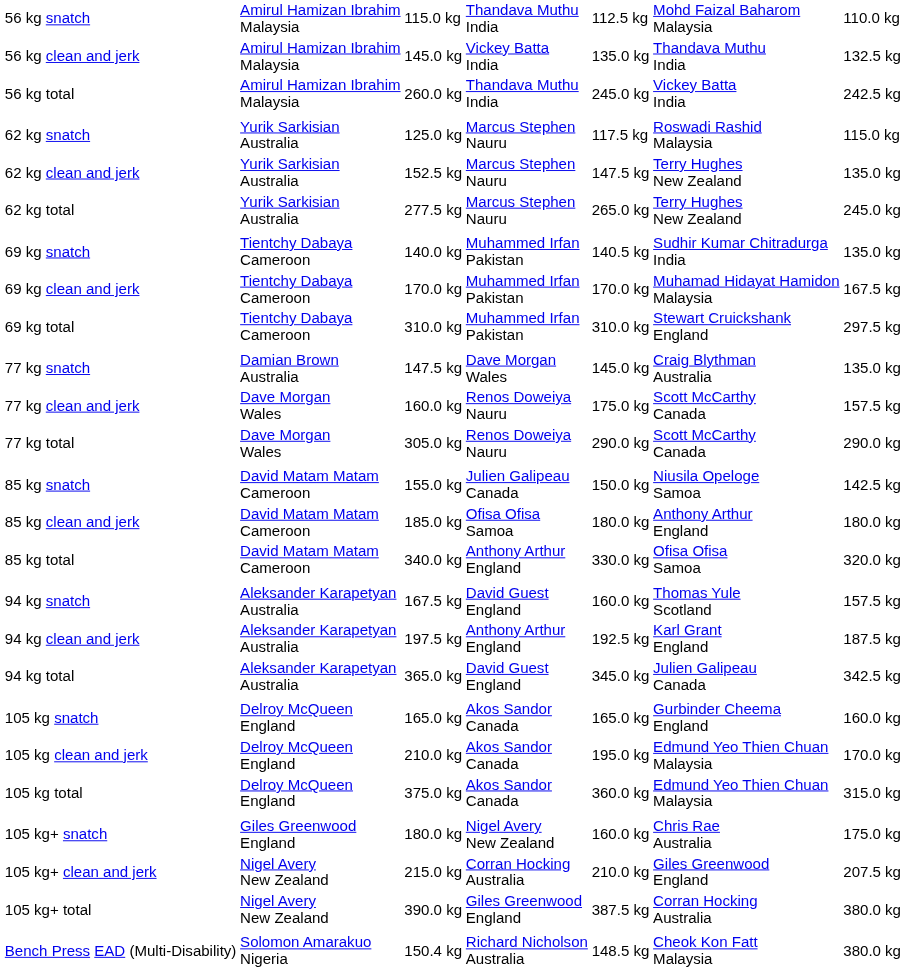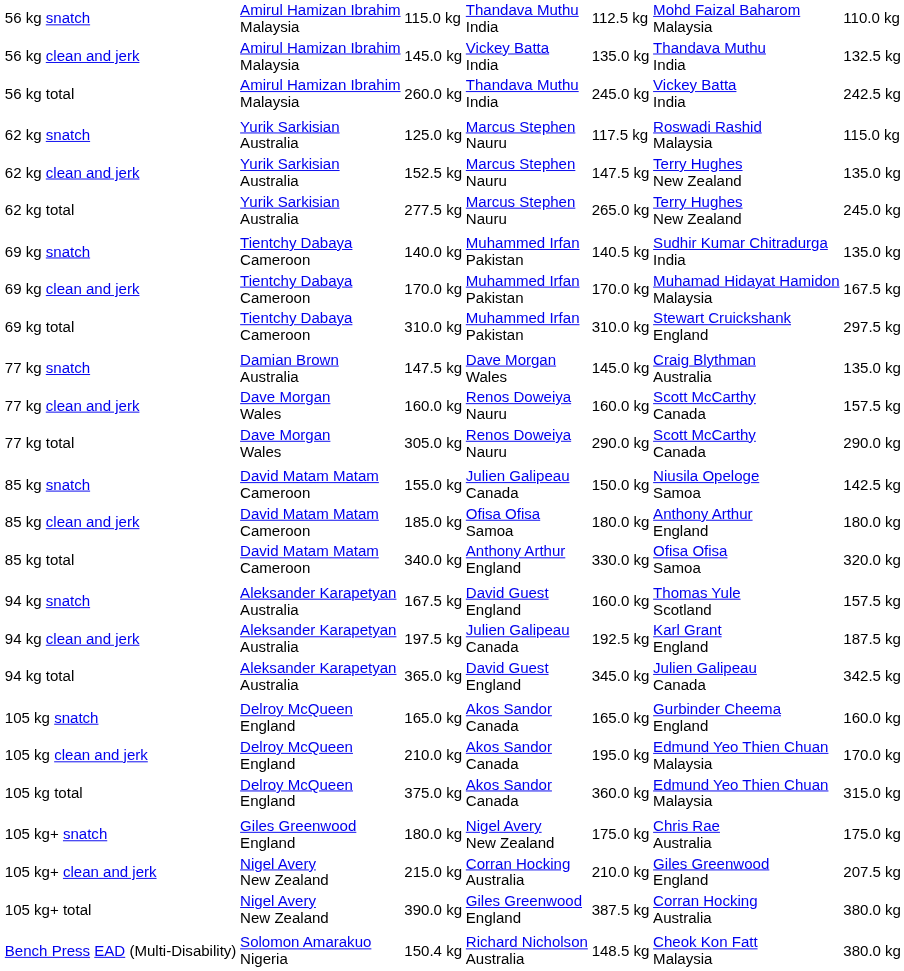77 kg clean and jerk | column 5: 175.0 kg -> 160.0 kg
94 kg clean and jerk | column 4: Anthony Arthur England -> Julien Galipeau Canada
105 kg+ snatch | column 5: 160.0 kg -> 175.0 kg
